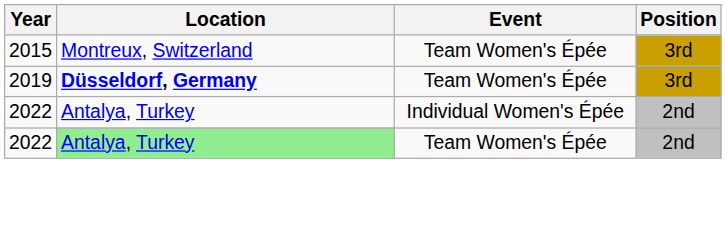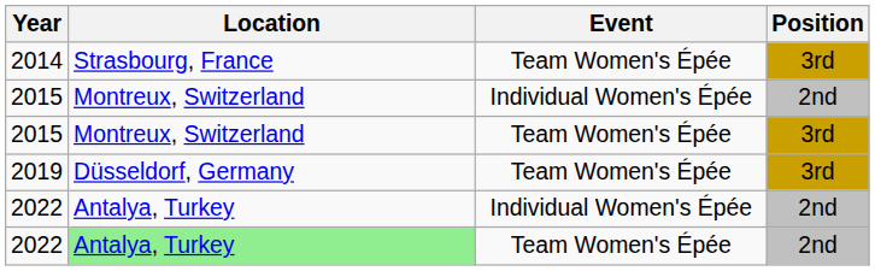+ row: 2014 | Strasbourg, France | Team Women's Épée | 3rd
+ row: 2015 | Montreux, Switzerland | Individual Women's Épée | 2nd
2019 | Location: bold -> normal
